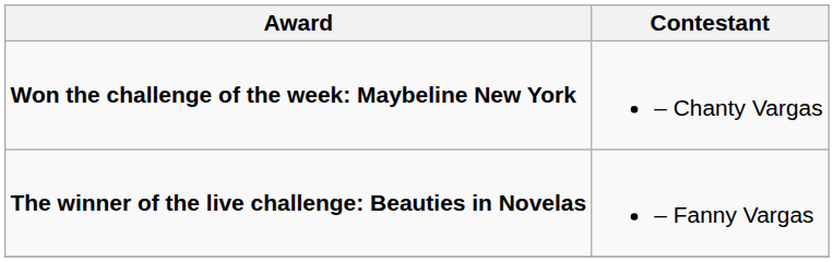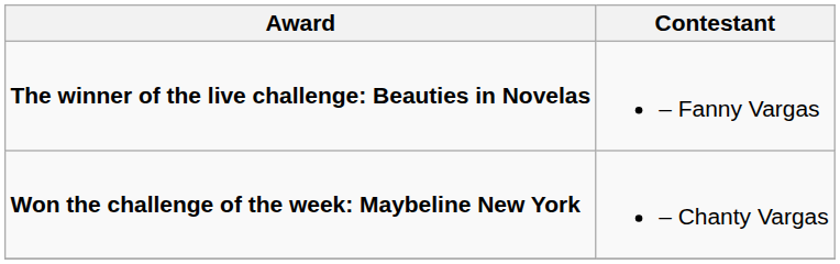rows swapped: Won the challenge of the week: Maybeline New York <-> The winner of the live challenge: Beauties in Novelas
